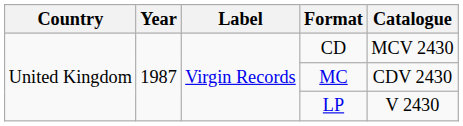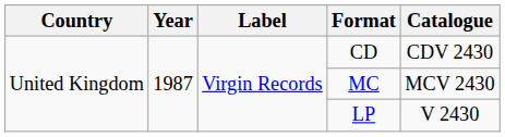CD | Catalogue: MCV 2430 -> CDV 2430
MC | Catalogue: CDV 2430 -> MCV 2430
